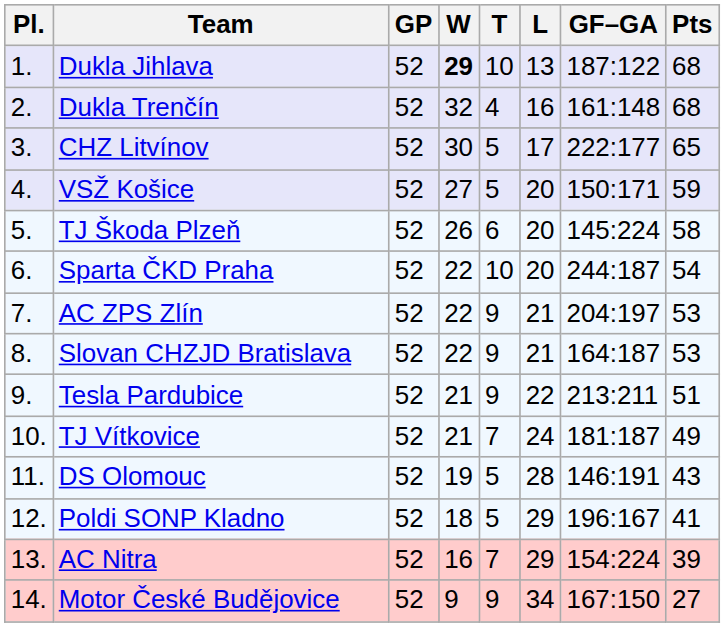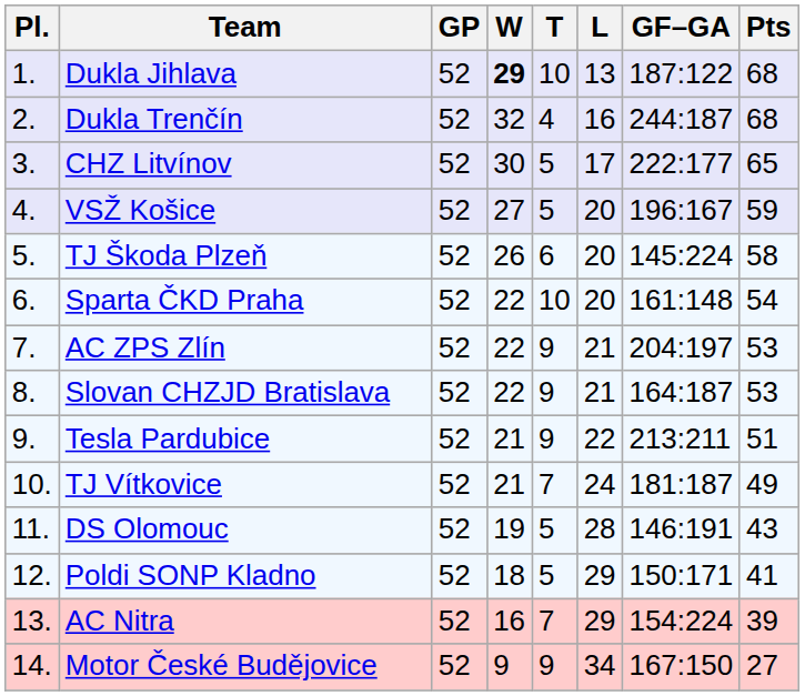Dukla Trenčín | GF–GA: 161:148 -> 244:187
VSŽ Košice | GF–GA: 150:171 -> 196:167
Sparta ČKD Praha | GF–GA: 244:187 -> 161:148
Poldi SONP Kladno | GF–GA: 196:167 -> 150:171
